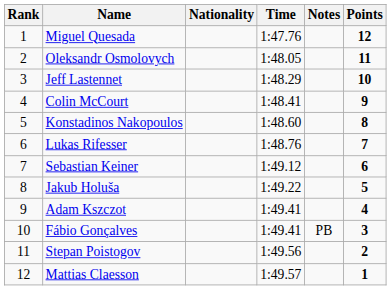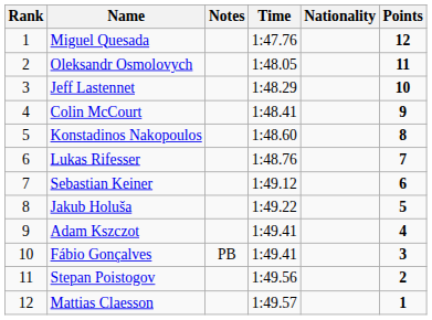columns swapped: Nationality <-> Notes
